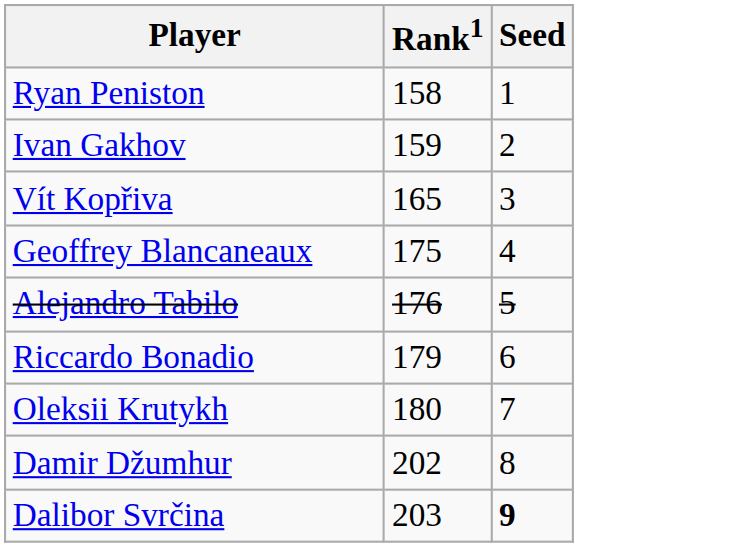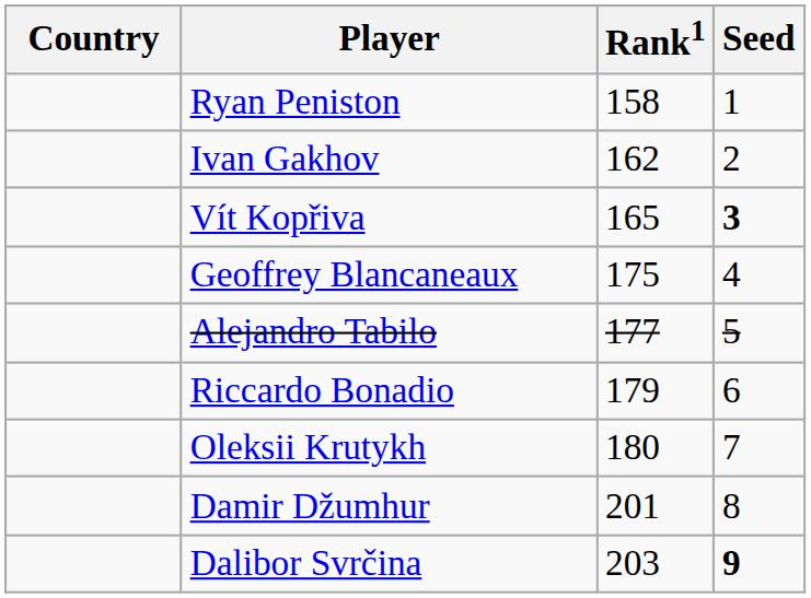+ column: Country
Ivan Gakhov | Rank1: 159 -> 162
Vít Kopřiva | Seed: normal -> bold
Alejandro Tabilo | Rank1: 176 -> 177
Damir Džumhur | Rank1: 202 -> 201
